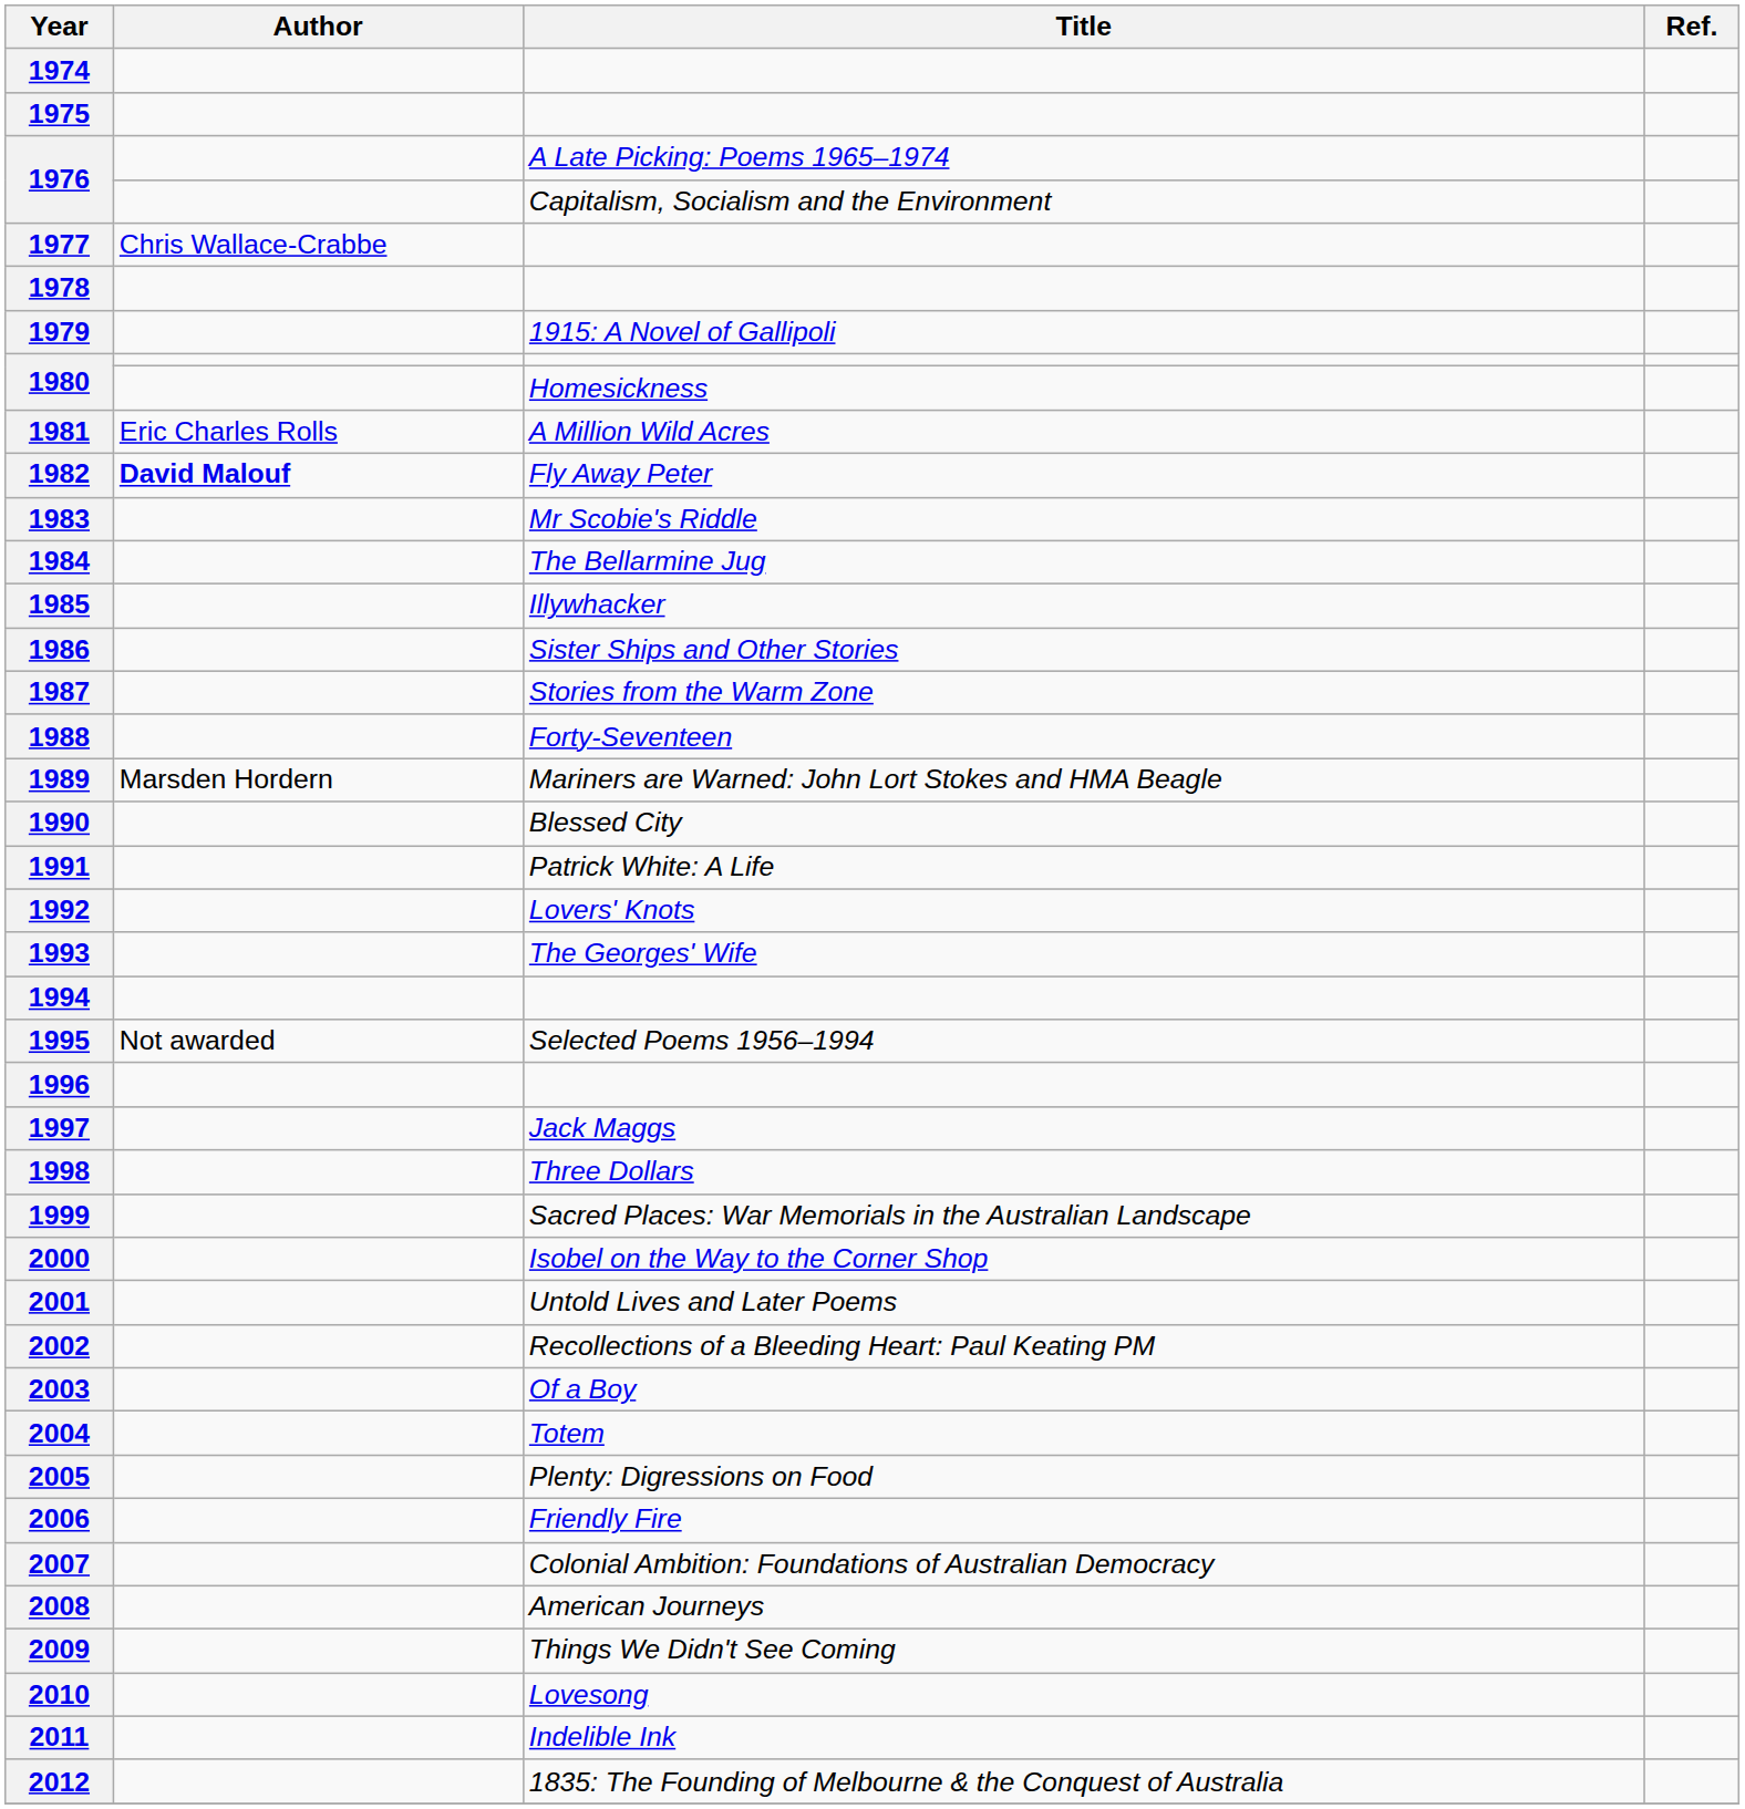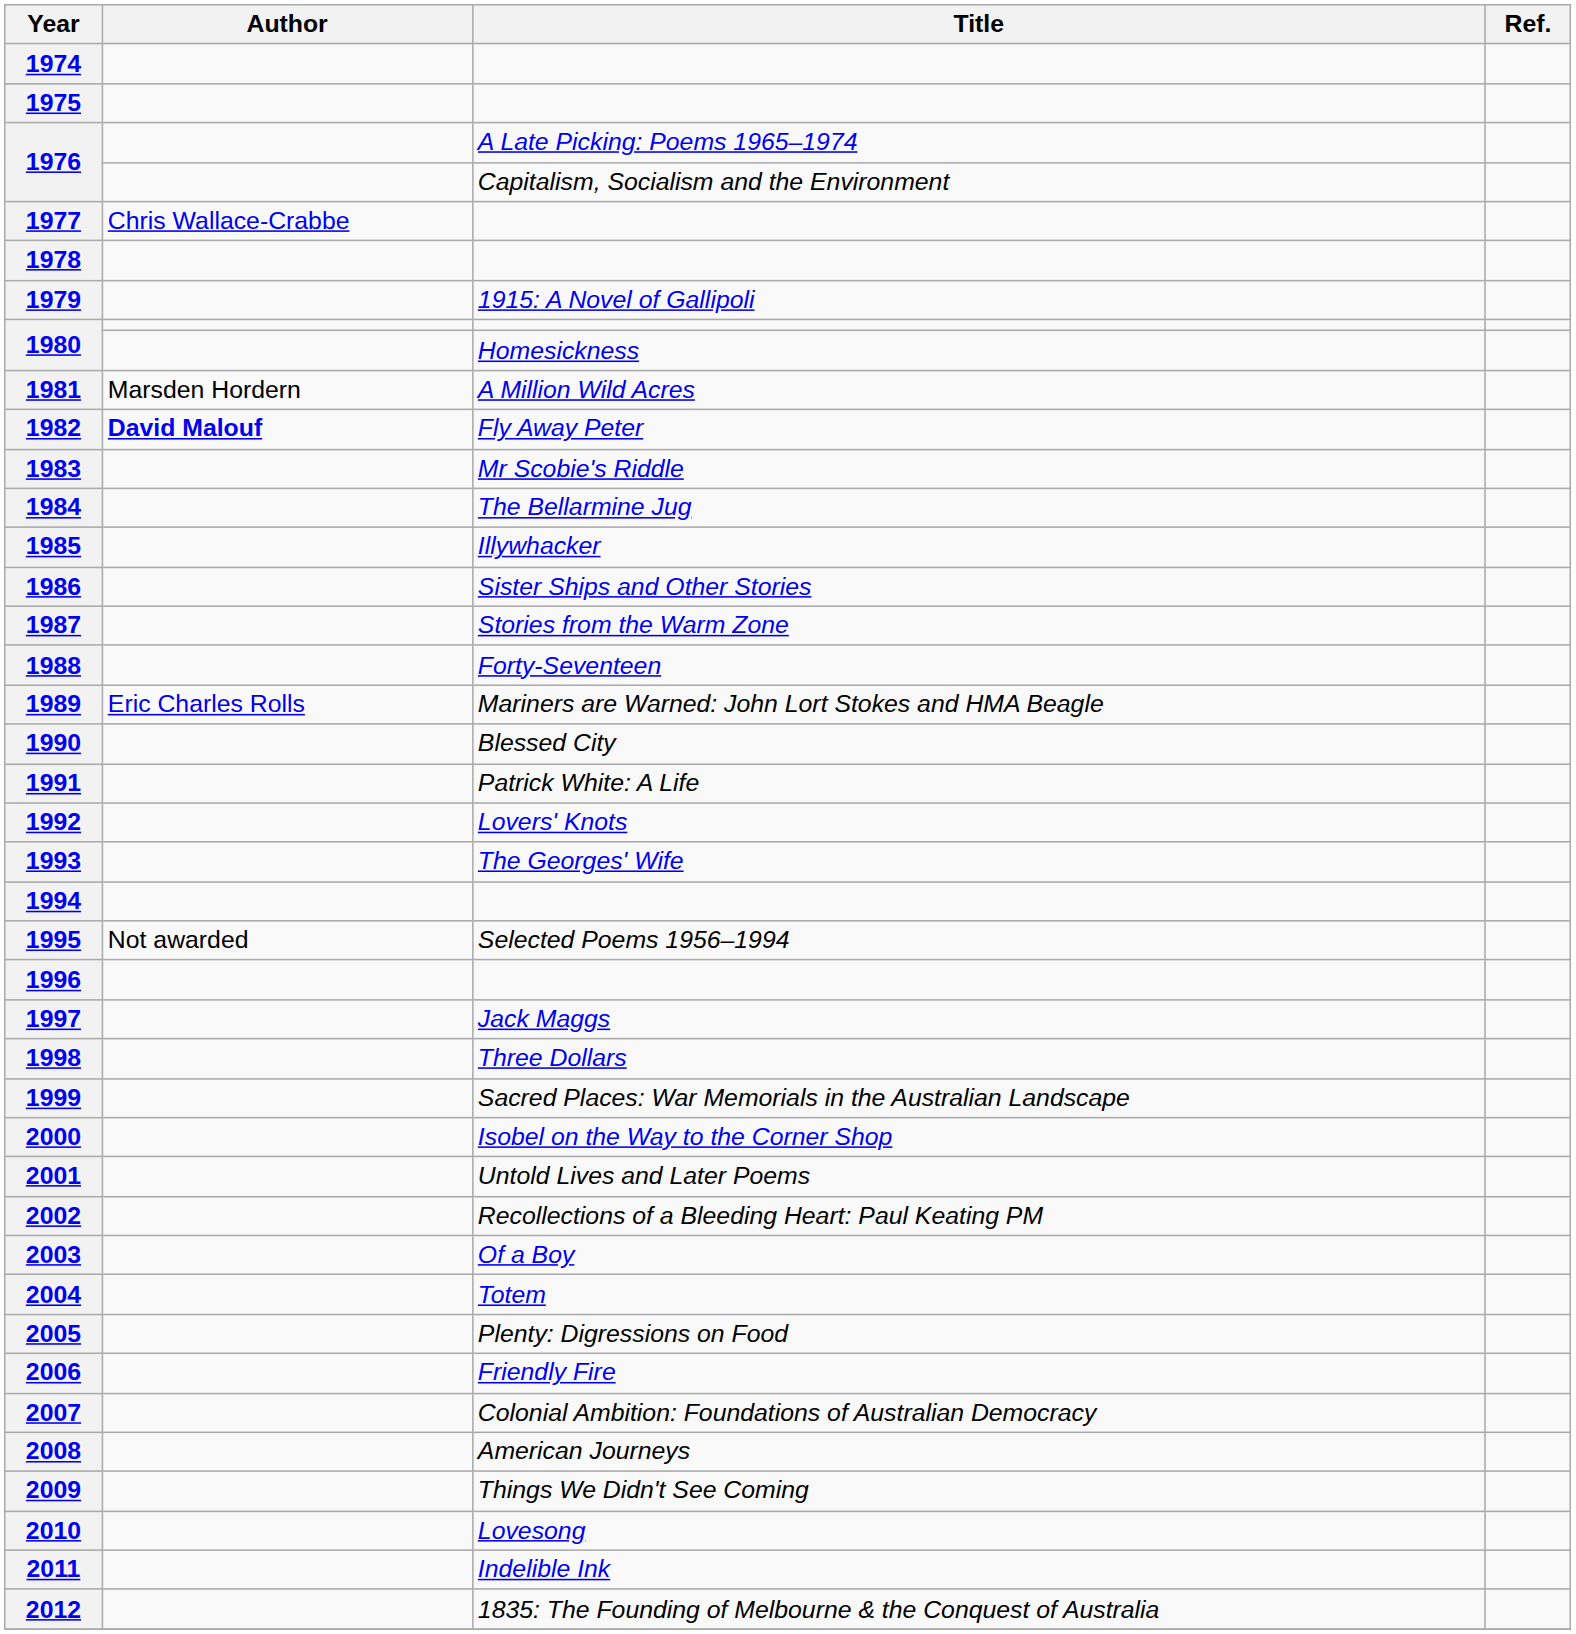1981 | Author: Eric Charles Rolls -> Marsden Hordern
1989 | Author: Marsden Hordern -> Eric Charles Rolls
